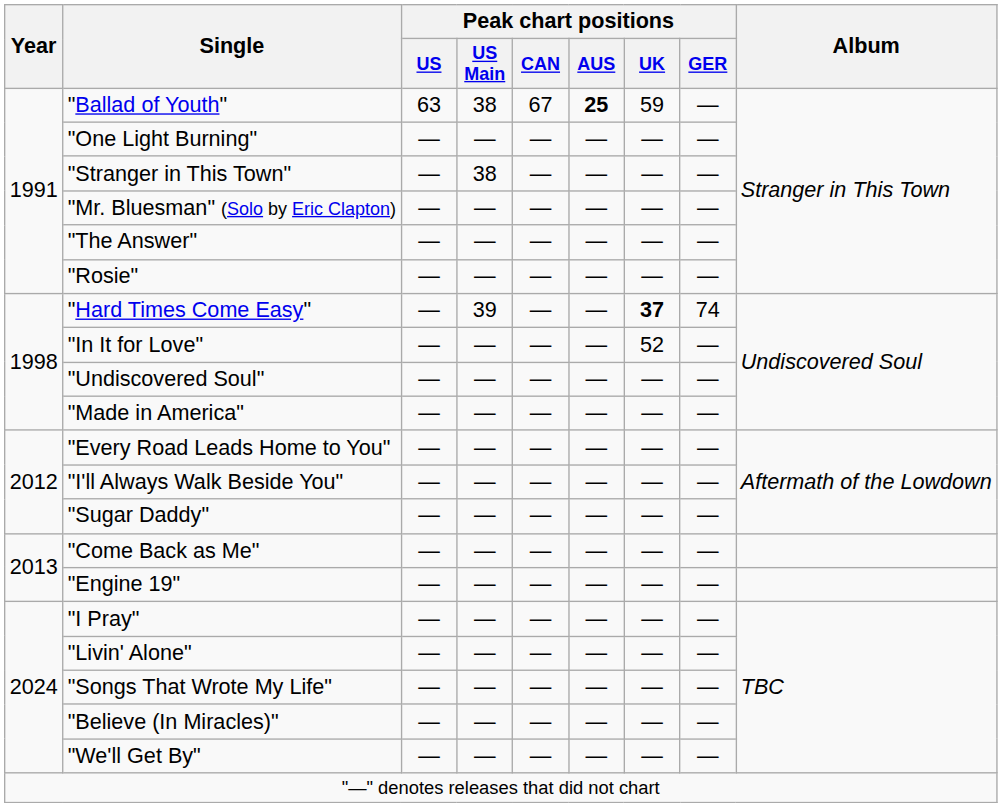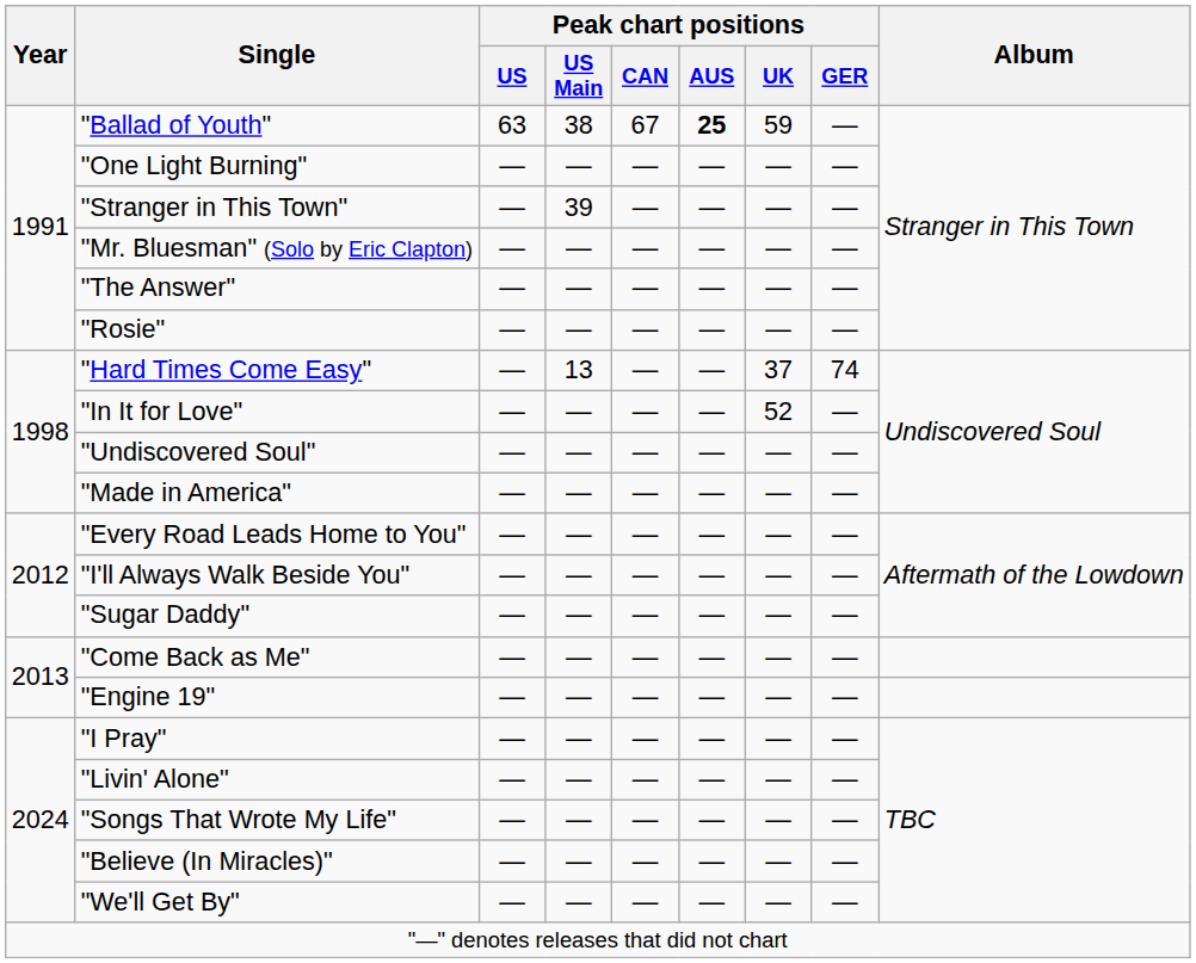"Stranger in This Town" | Peak chart positions / US Main: 38 -> 39
"Hard Times Come Easy" | Peak chart positions / US Main: 39 -> 13
"Hard Times Come Easy" | Peak chart positions / UK: bold -> normal
